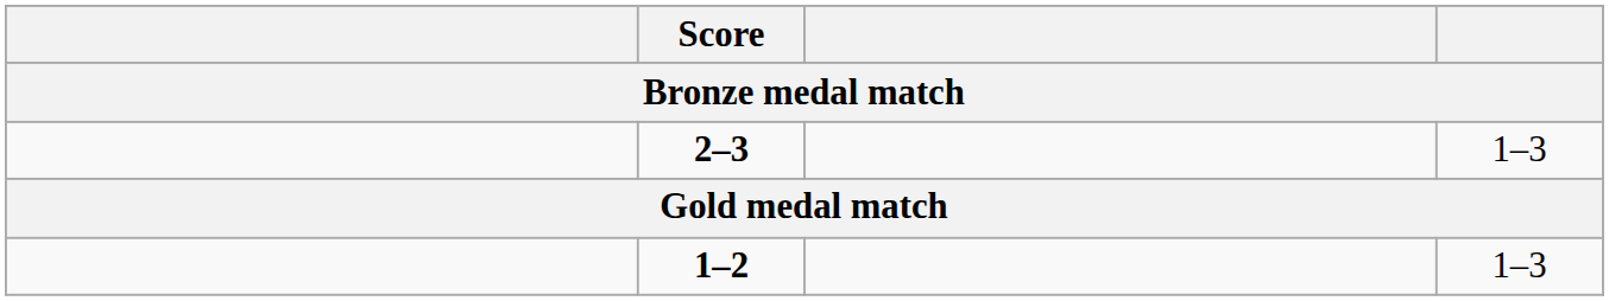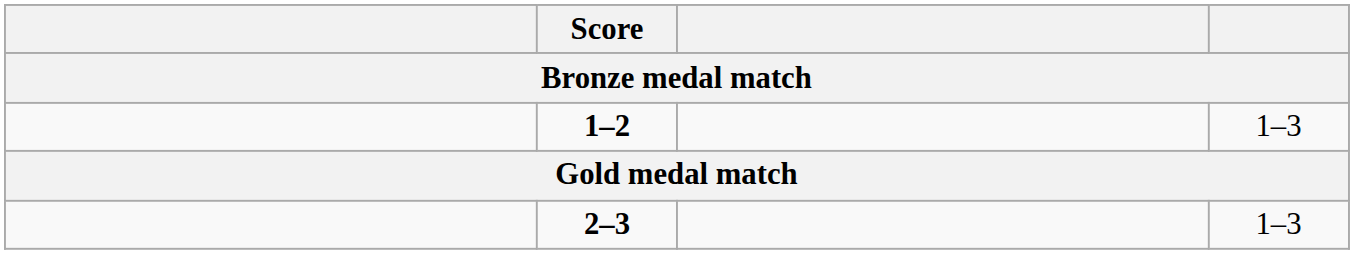rows swapped: 2–3 <-> 1–2
